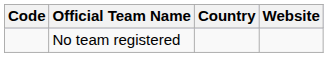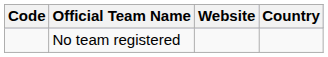columns swapped: Country <-> Website
